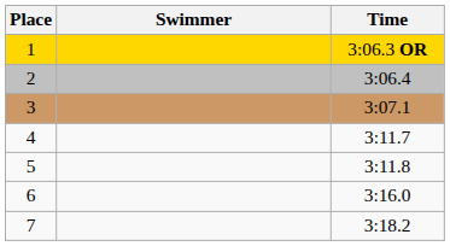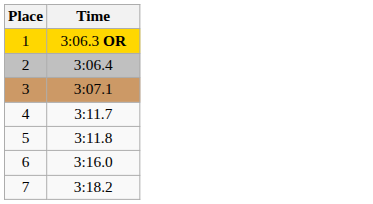- column: Swimmer
